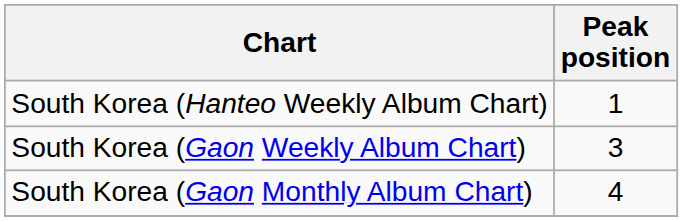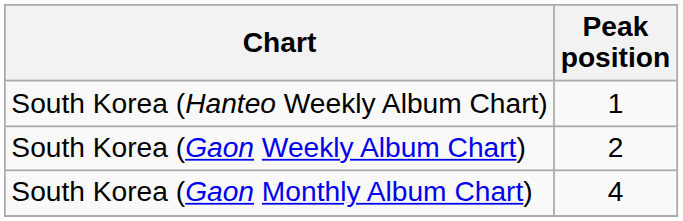South Korea (Gaon Weekly Album Chart) | Peak position: 3 -> 2
